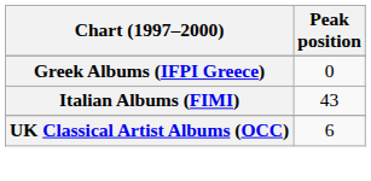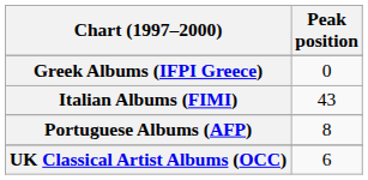+ row: Portuguese Albums (AFP) | 8
